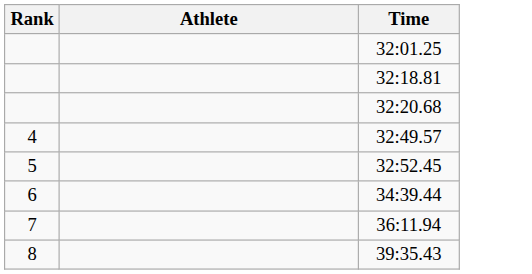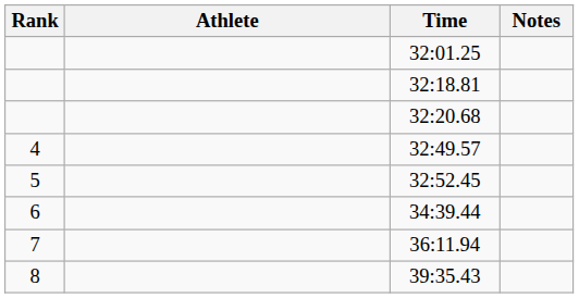+ column: Notes
